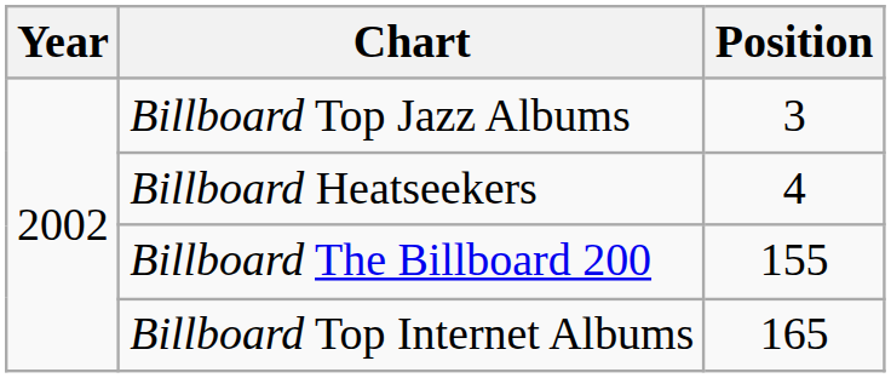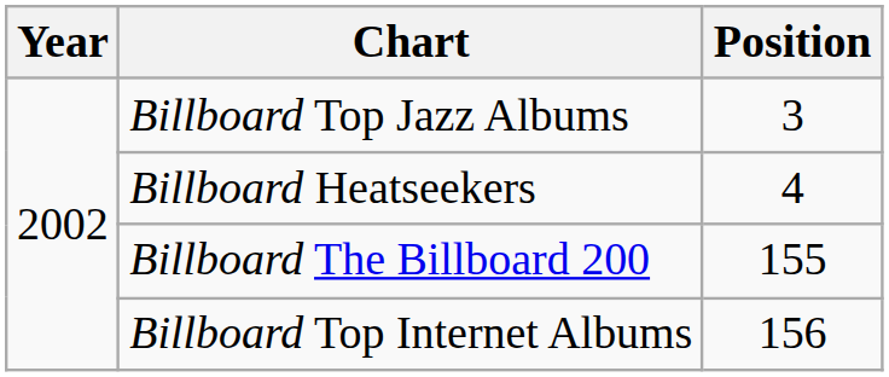Billboard Top Internet Albums | Position: 165 -> 156
